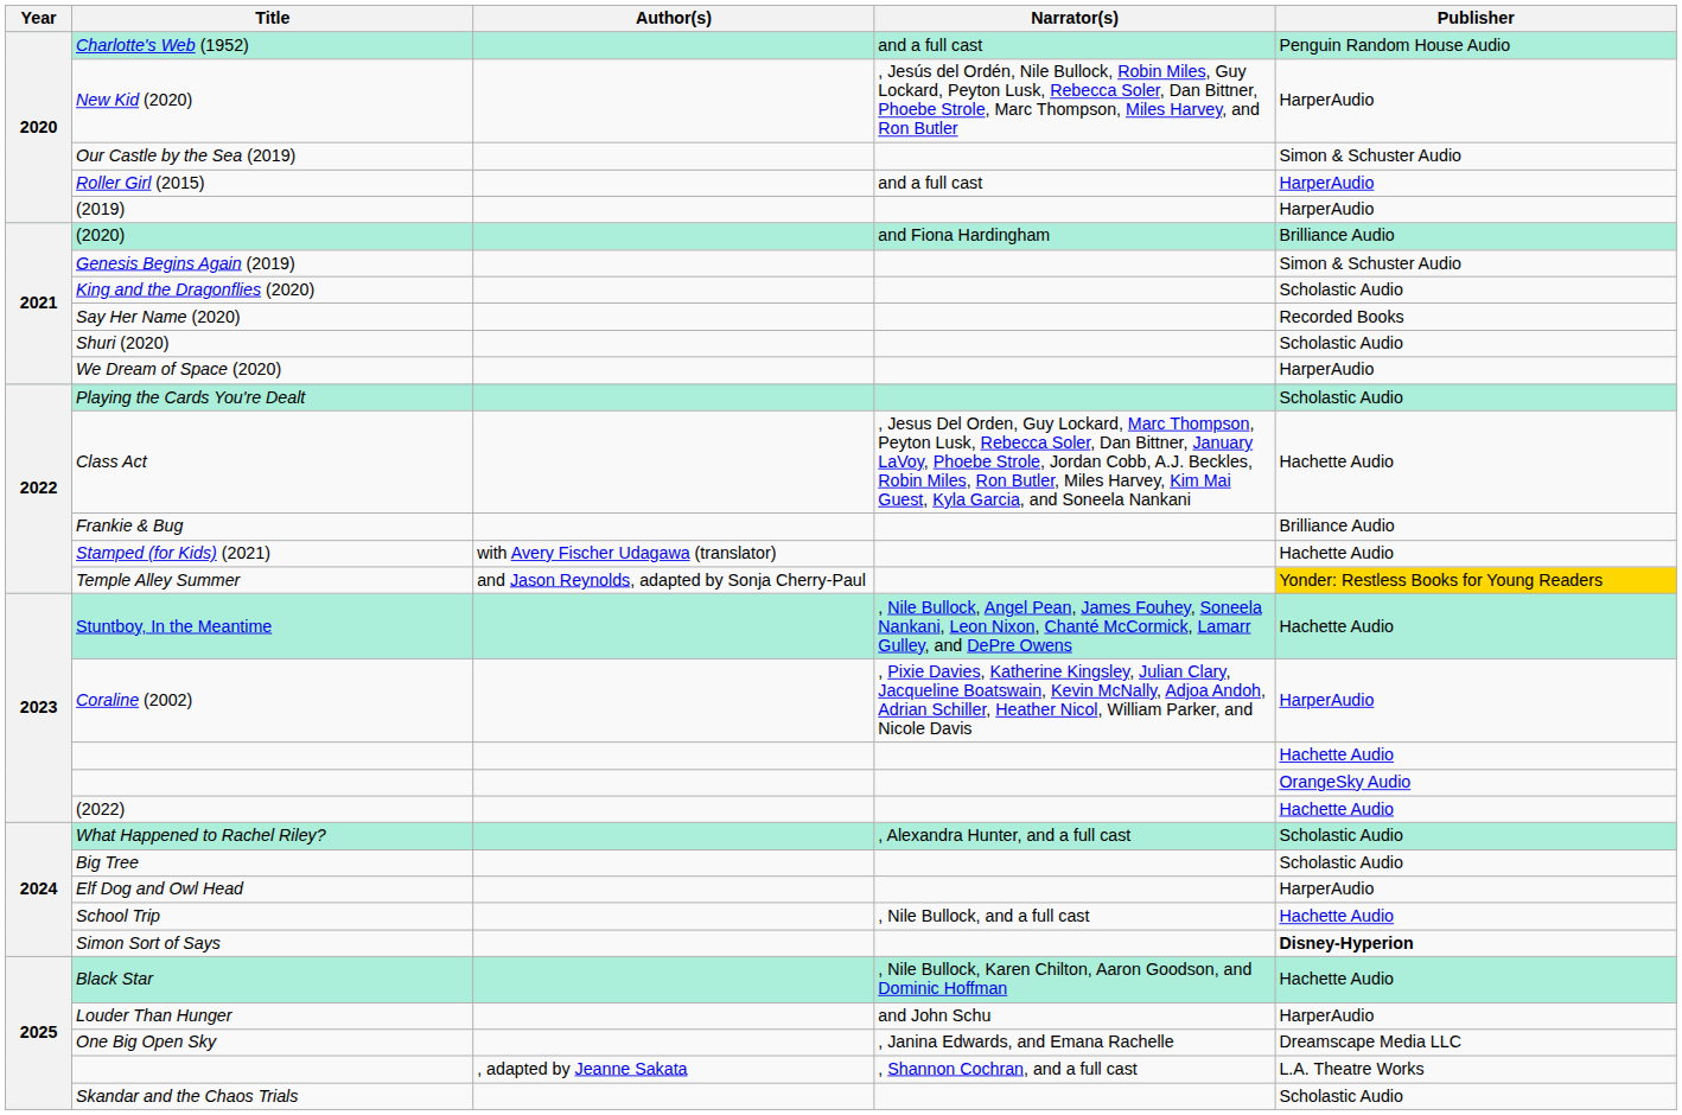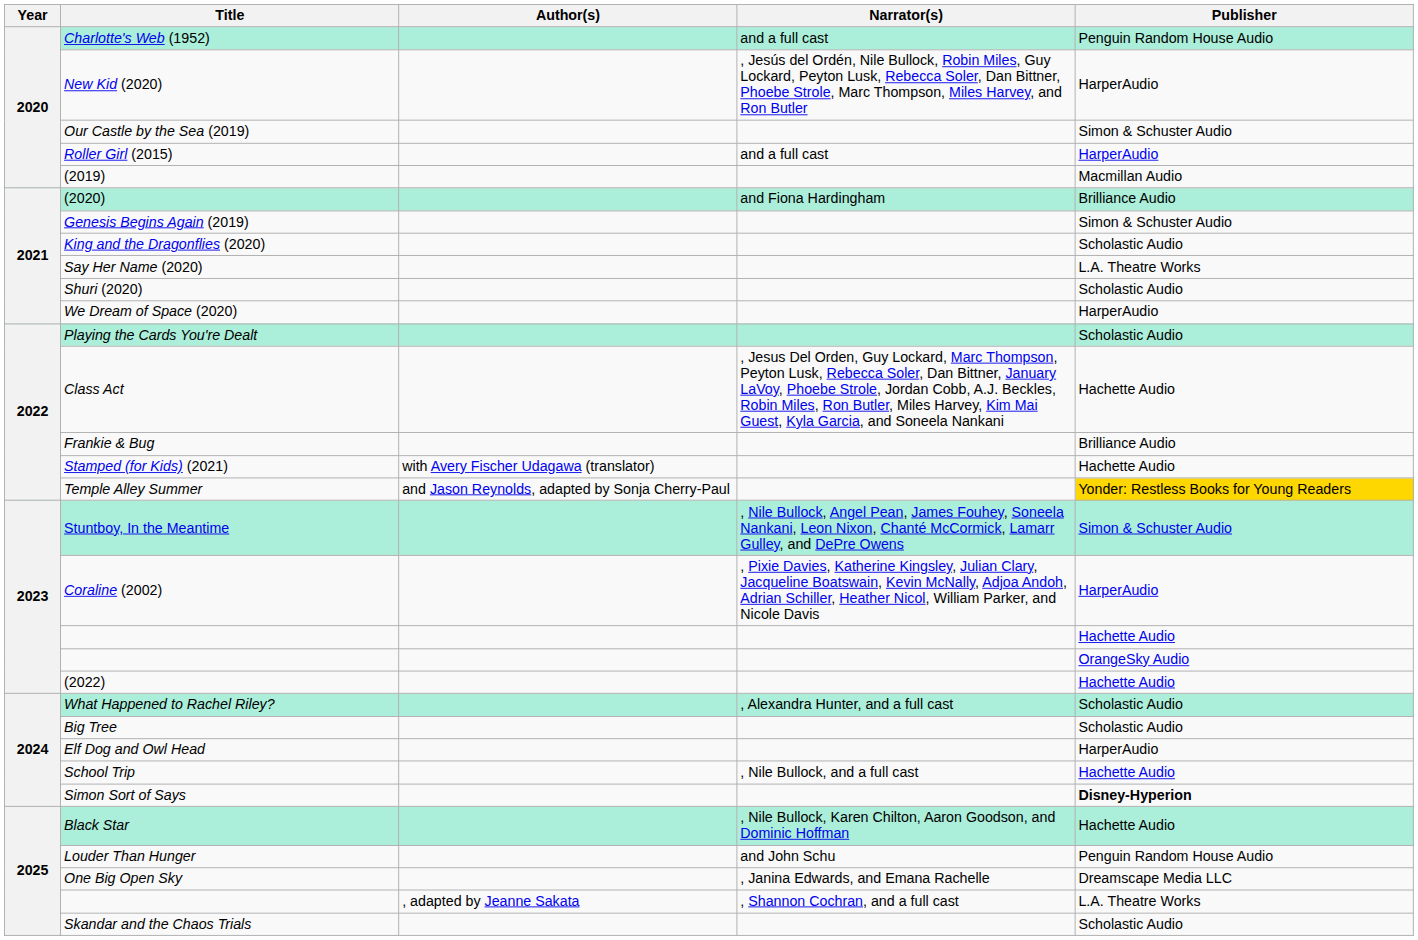(2019) | Publisher: HarperAudio -> Macmillan Audio
Say Her Name (2020) | Publisher: Recorded Books -> L.A. Theatre Works
Stuntboy, In the Meantime | Publisher: Hachette Audio -> Simon & Schuster Audio
Louder Than Hunger | Publisher: HarperAudio -> Penguin Random House Audio
